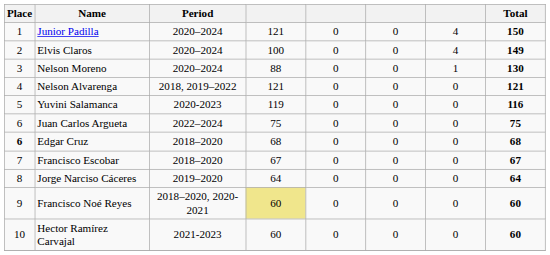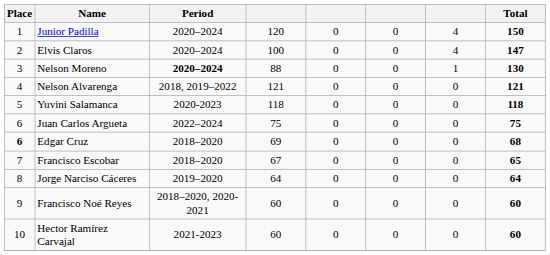Junior Padilla | column 4: 121 -> 120
Elvis Claros | Total: 149 -> 147
Nelson Moreno | Period: normal -> bold
Yuvini Salamanca | column 4: 119 -> 118
Yuvini Salamanca | Total: 116 -> 118
Edgar Cruz | column 4: 68 -> 69
Francisco Escobar | Total: 67 -> 65
Francisco Noé Reyes | column 4: khaki background -> no background
